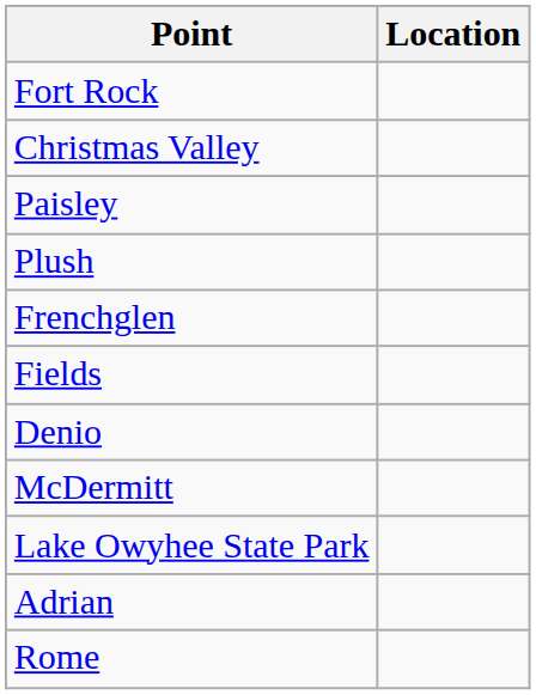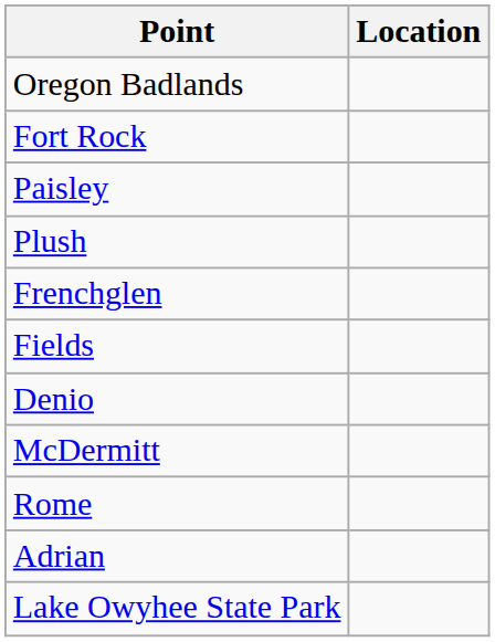+ row: Oregon Badlands
- row: Christmas Valley
rows swapped: Rome <-> Lake Owyhee State Park
